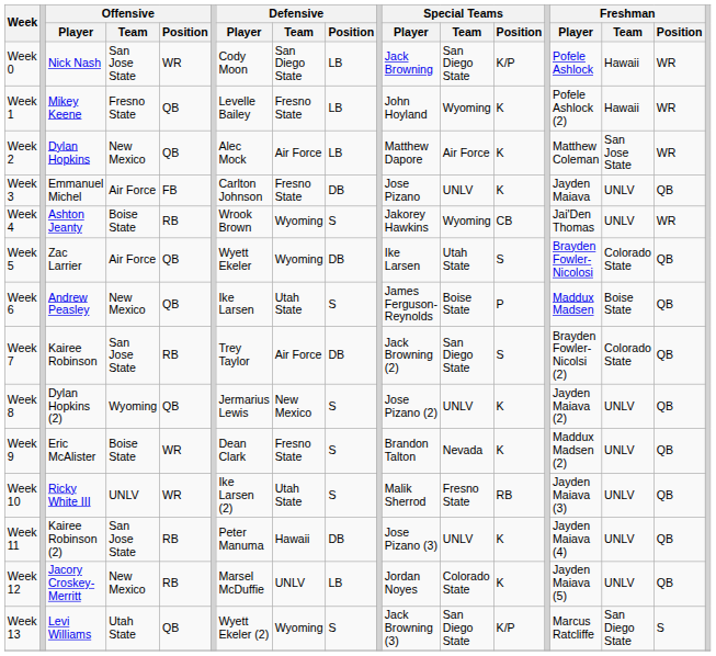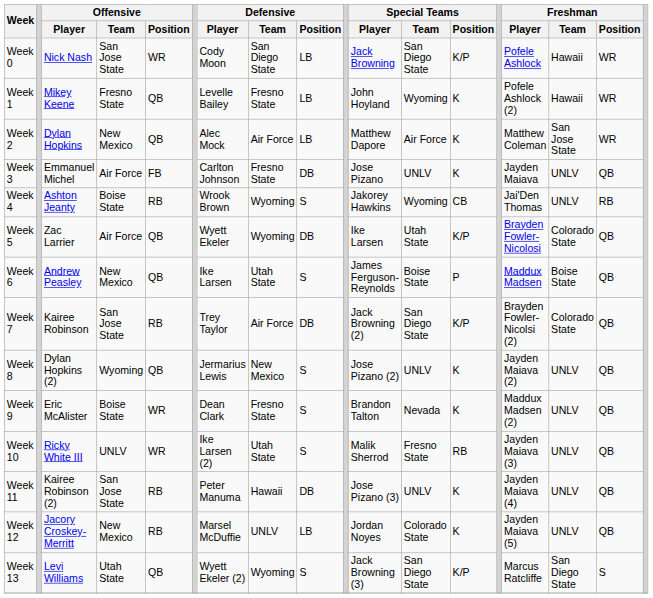Week 4 | Freshman / Position: WR -> RB
Week 5 | Special Teams / Position: S -> K/P
Week 7 | Special Teams / Position: S -> K/P
